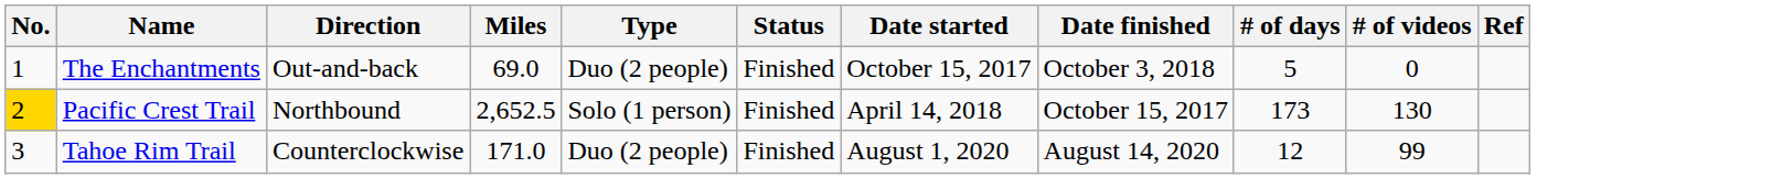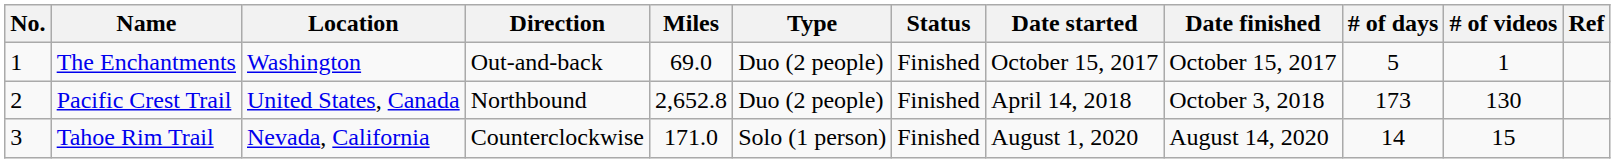+ column: Location | Washington | United States, Canada | Nevada, California
The Enchantments | Date finished: October 3, 2018 -> October 15, 2017
The Enchantments | # of videos: 0 -> 1
Pacific Crest Trail | No.: gold background -> no background
Pacific Crest Trail | Miles: 2,652.5 -> 2,652.8
Pacific Crest Trail | Type: Solo (1 person) -> Duo (2 people)
Pacific Crest Trail | Date finished: October 15, 2017 -> October 3, 2018
Tahoe Rim Trail | Type: Duo (2 people) -> Solo (1 person)
Tahoe Rim Trail | # of days: 12 -> 14
Tahoe Rim Trail | # of videos: 99 -> 15
